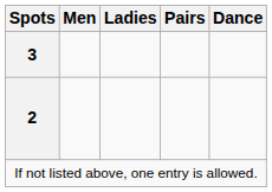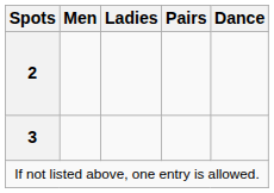rows swapped: 3 <-> 2
